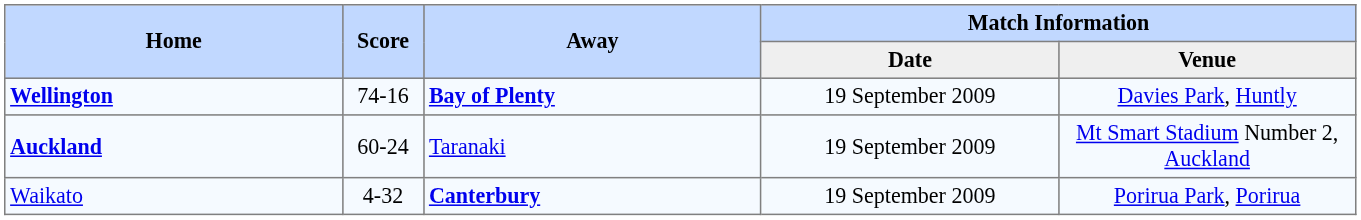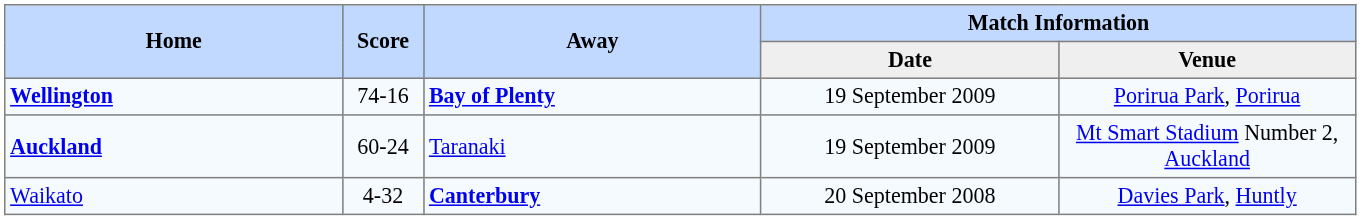Wellington | Match Information / Venue: Davies Park, Huntly -> Porirua Park, Porirua
Waikato | Match Information / Date: 19 September 2009 -> 20 September 2008
Waikato | Match Information / Venue: Porirua Park, Porirua -> Davies Park, Huntly
